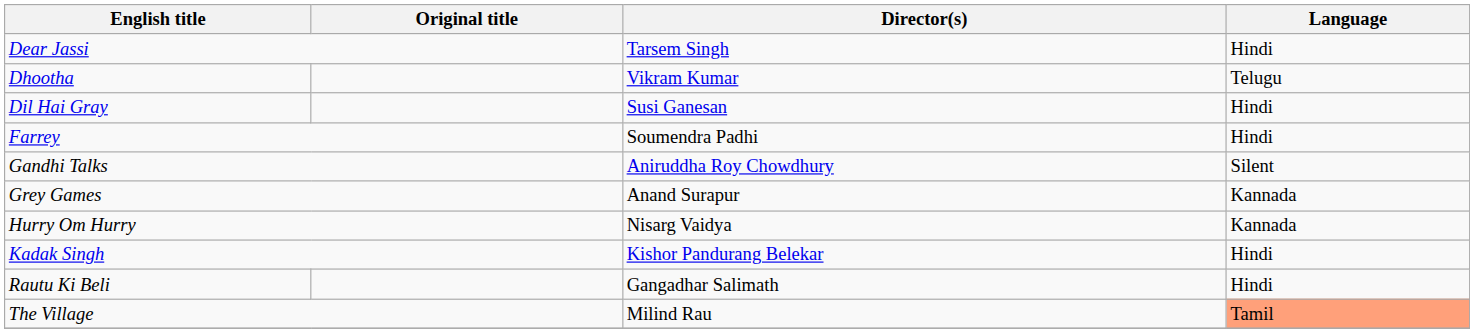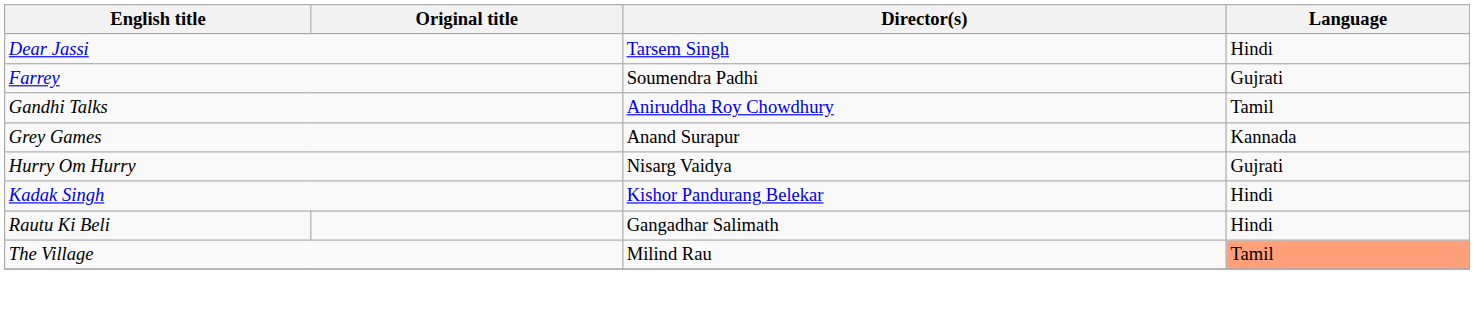- row: Dhootha | Vikram Kumar | Telugu
- row: Dil Hai Gray | Susi Ganesan | Hindi
Farrey | Language: Hindi -> Gujrati
Gandhi Talks | Language: Silent -> Tamil
Hurry Om Hurry | Language: Kannada -> Gujrati
